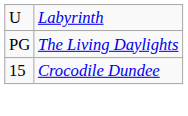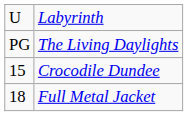+ row: 18 | Full Metal Jacket
